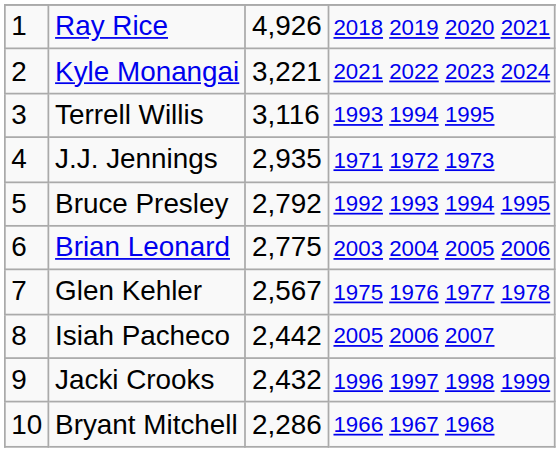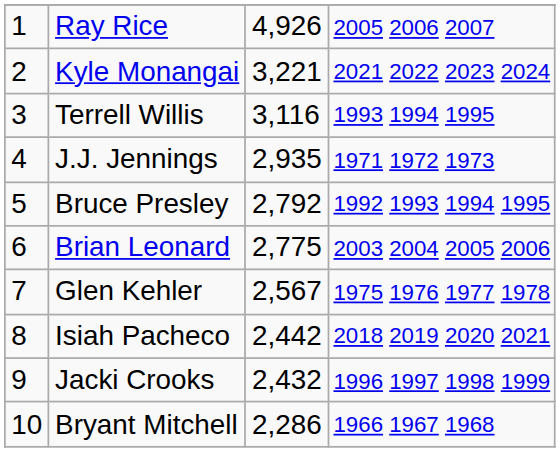Ray Rice | column 4: 2018 2019 2020 2021 -> 2005 2006 2007
Isiah Pacheco | column 4: 2005 2006 2007 -> 2018 2019 2020 2021
